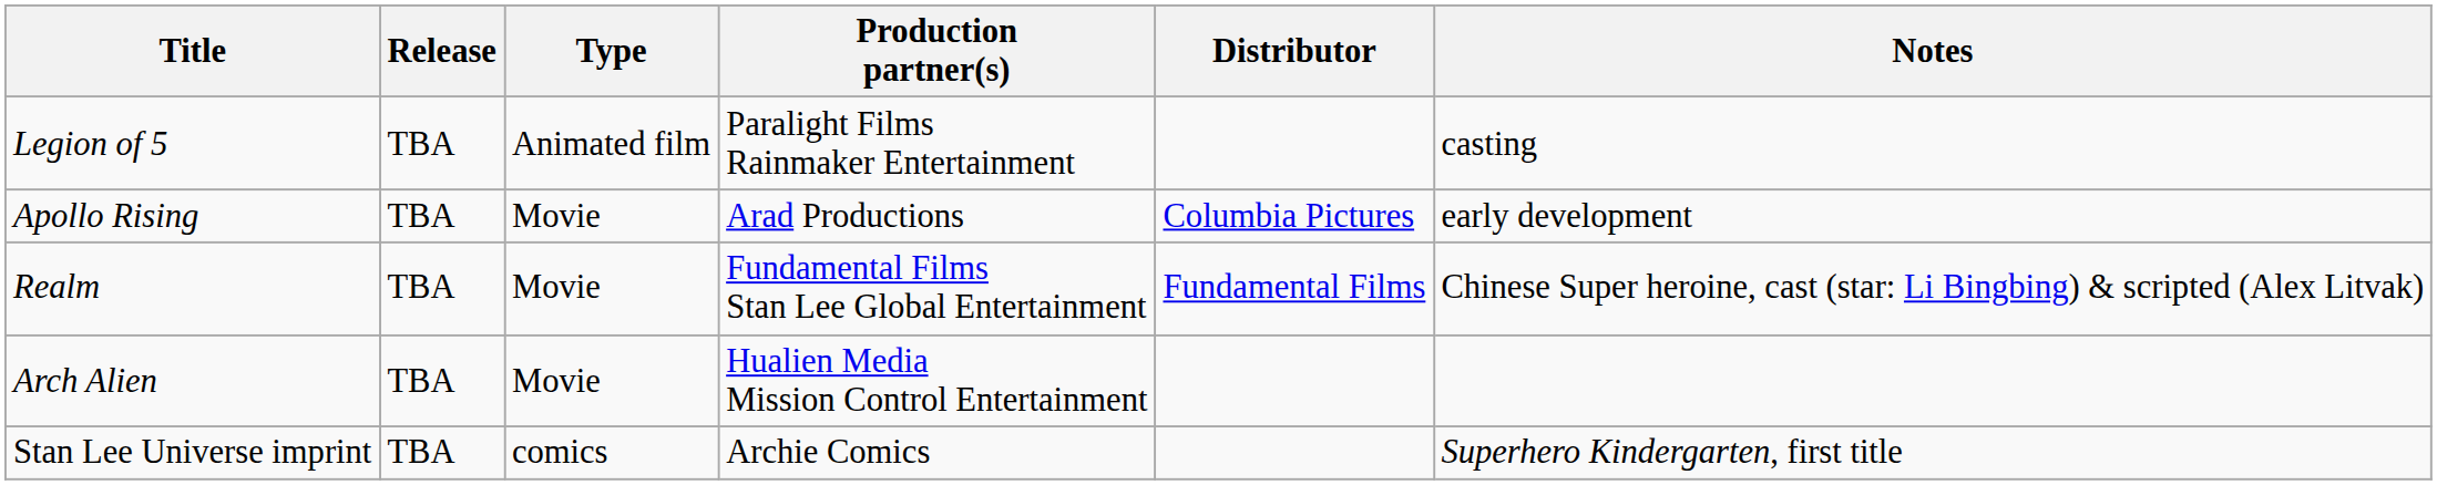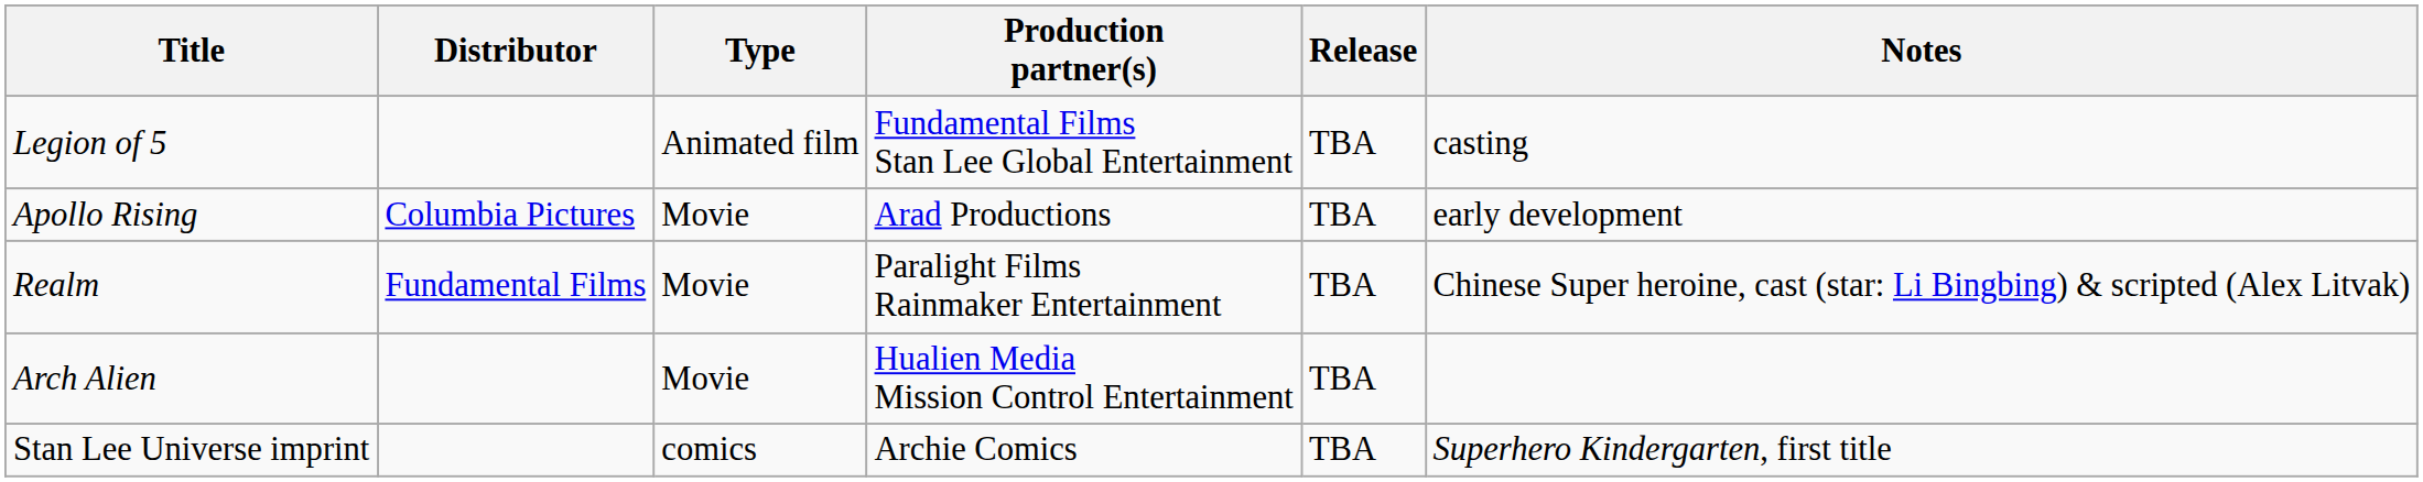columns swapped: Release <-> Distributor
Legion of 5 | Production partner(s): Paralight Films Rainmaker Entertainment -> Fundamental Films Stan Lee Global Entertainment
Realm | Production partner(s): Fundamental Films Stan Lee Global Entertainment -> Paralight Films Rainmaker Entertainment
